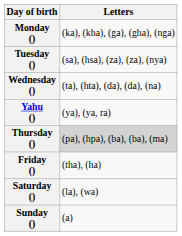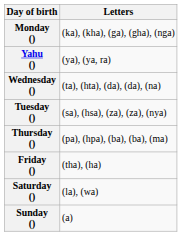rows swapped: Tuesday () <-> Yahu ()
Thursday () | Letters: lightgrey background -> no background
